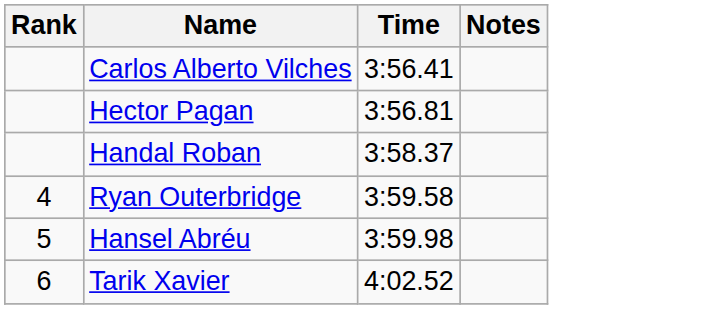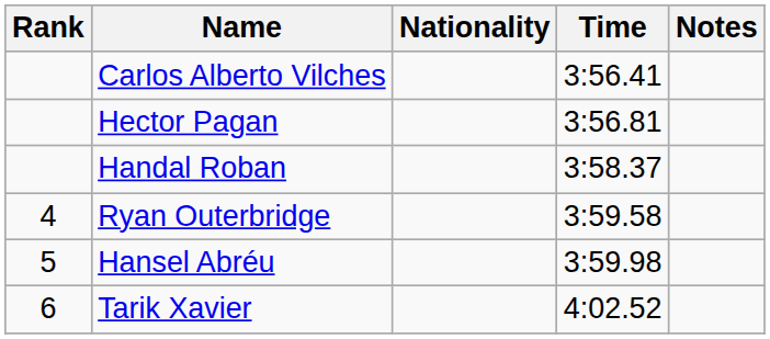+ column: Nationality
